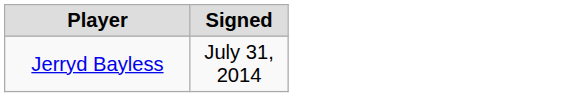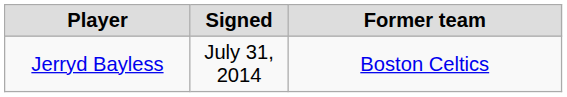+ column: Former team | Boston Celtics
